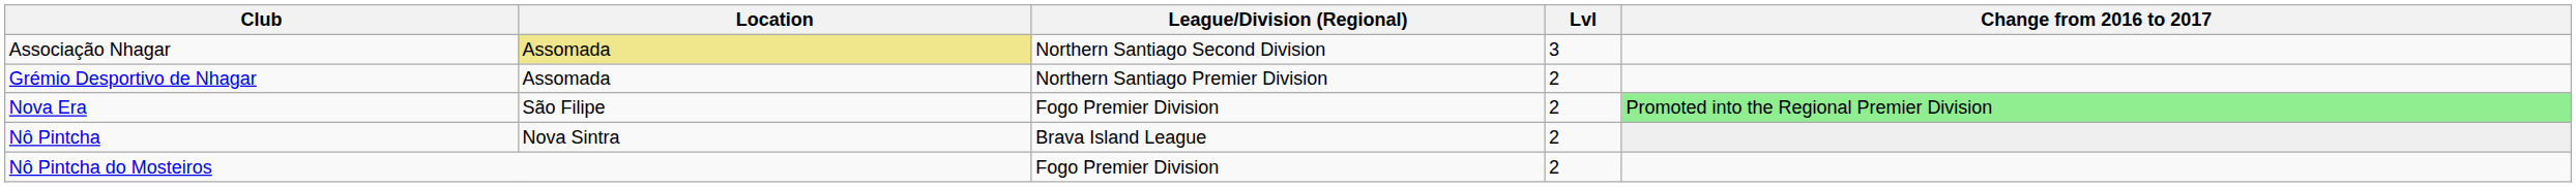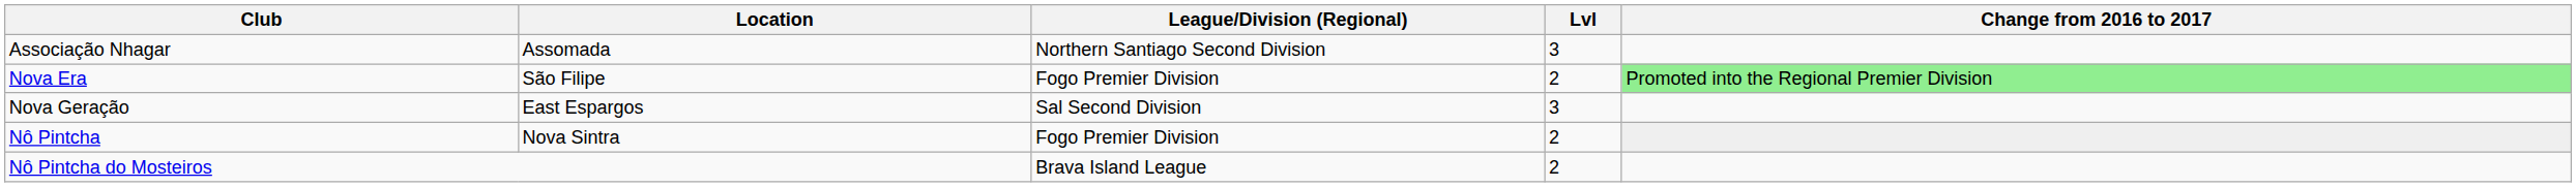Associação Nhagar | Location: khaki background -> no background
- row: Grémio Desportivo de Nhagar | Assomada | Northern Santiago Premier Division | 2
+ row: Nova Geração | East Espargos | Sal Second Division | 3
Nô Pintcha | League/Division (Regional): Brava Island League -> Fogo Premier Division
Nô Pintcha do Mosteiros | League/Division (Regional): Fogo Premier Division -> Brava Island League
